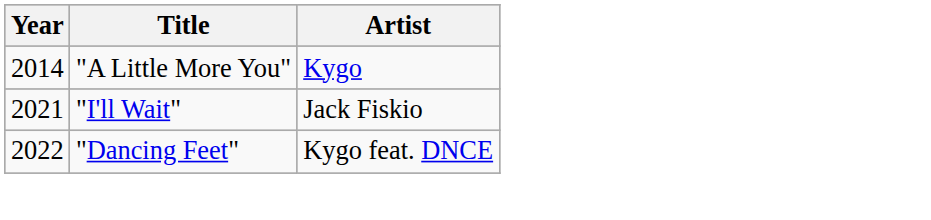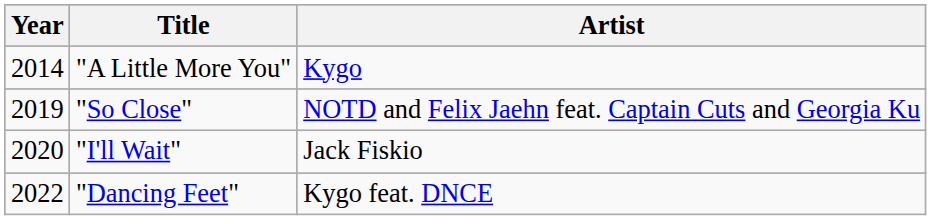+ row: 2019 | "So Close" | NOTD and Felix Jaehn feat. Captain Cuts and Georgia Ku
"I'll Wait" | Year: 2021 -> 2020
